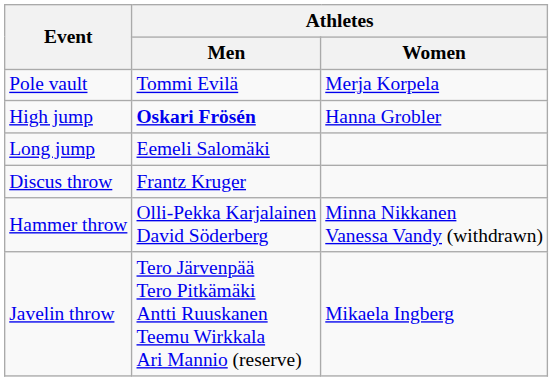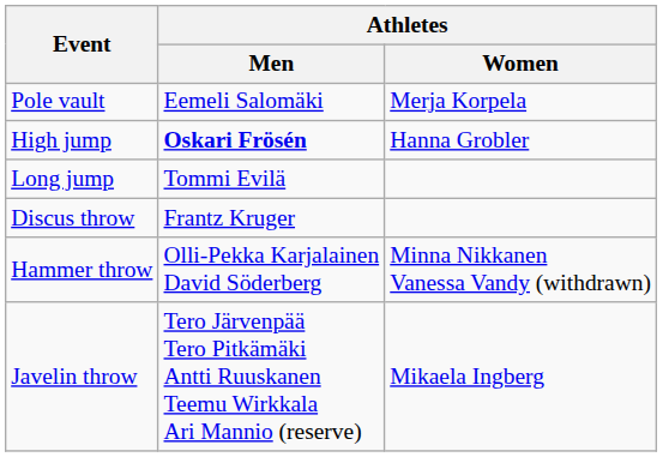Pole vault | Athletes / Men: Tommi Evilä -> Eemeli Salomäki
Long jump | Athletes / Men: Eemeli Salomäki -> Tommi Evilä
